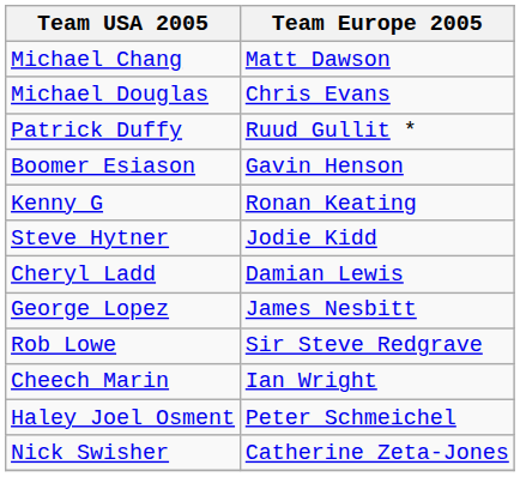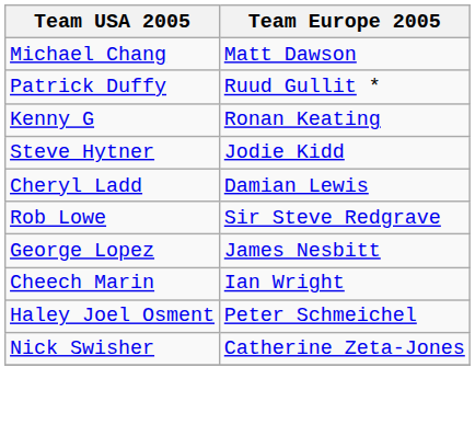- row: Michael Douglas | Chris Evans
- row: Boomer Esiason | Gavin Henson
rows swapped: George Lopez <-> Rob Lowe
